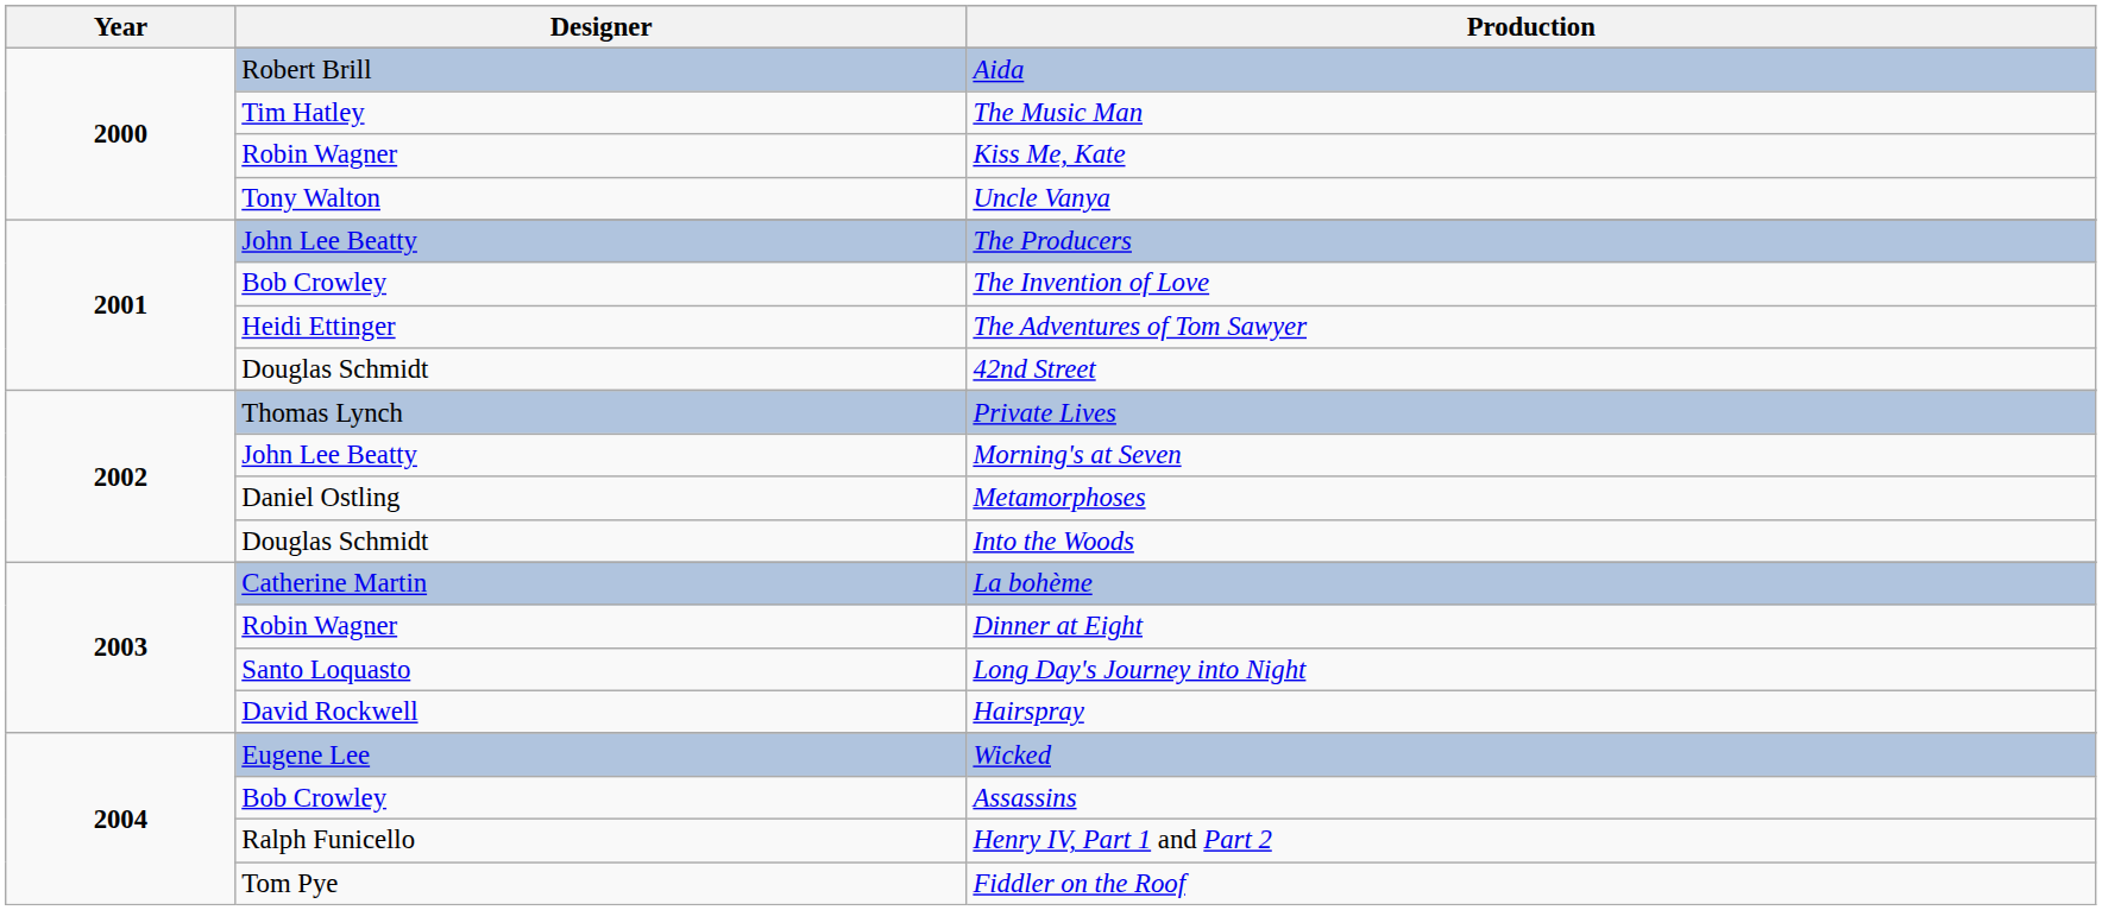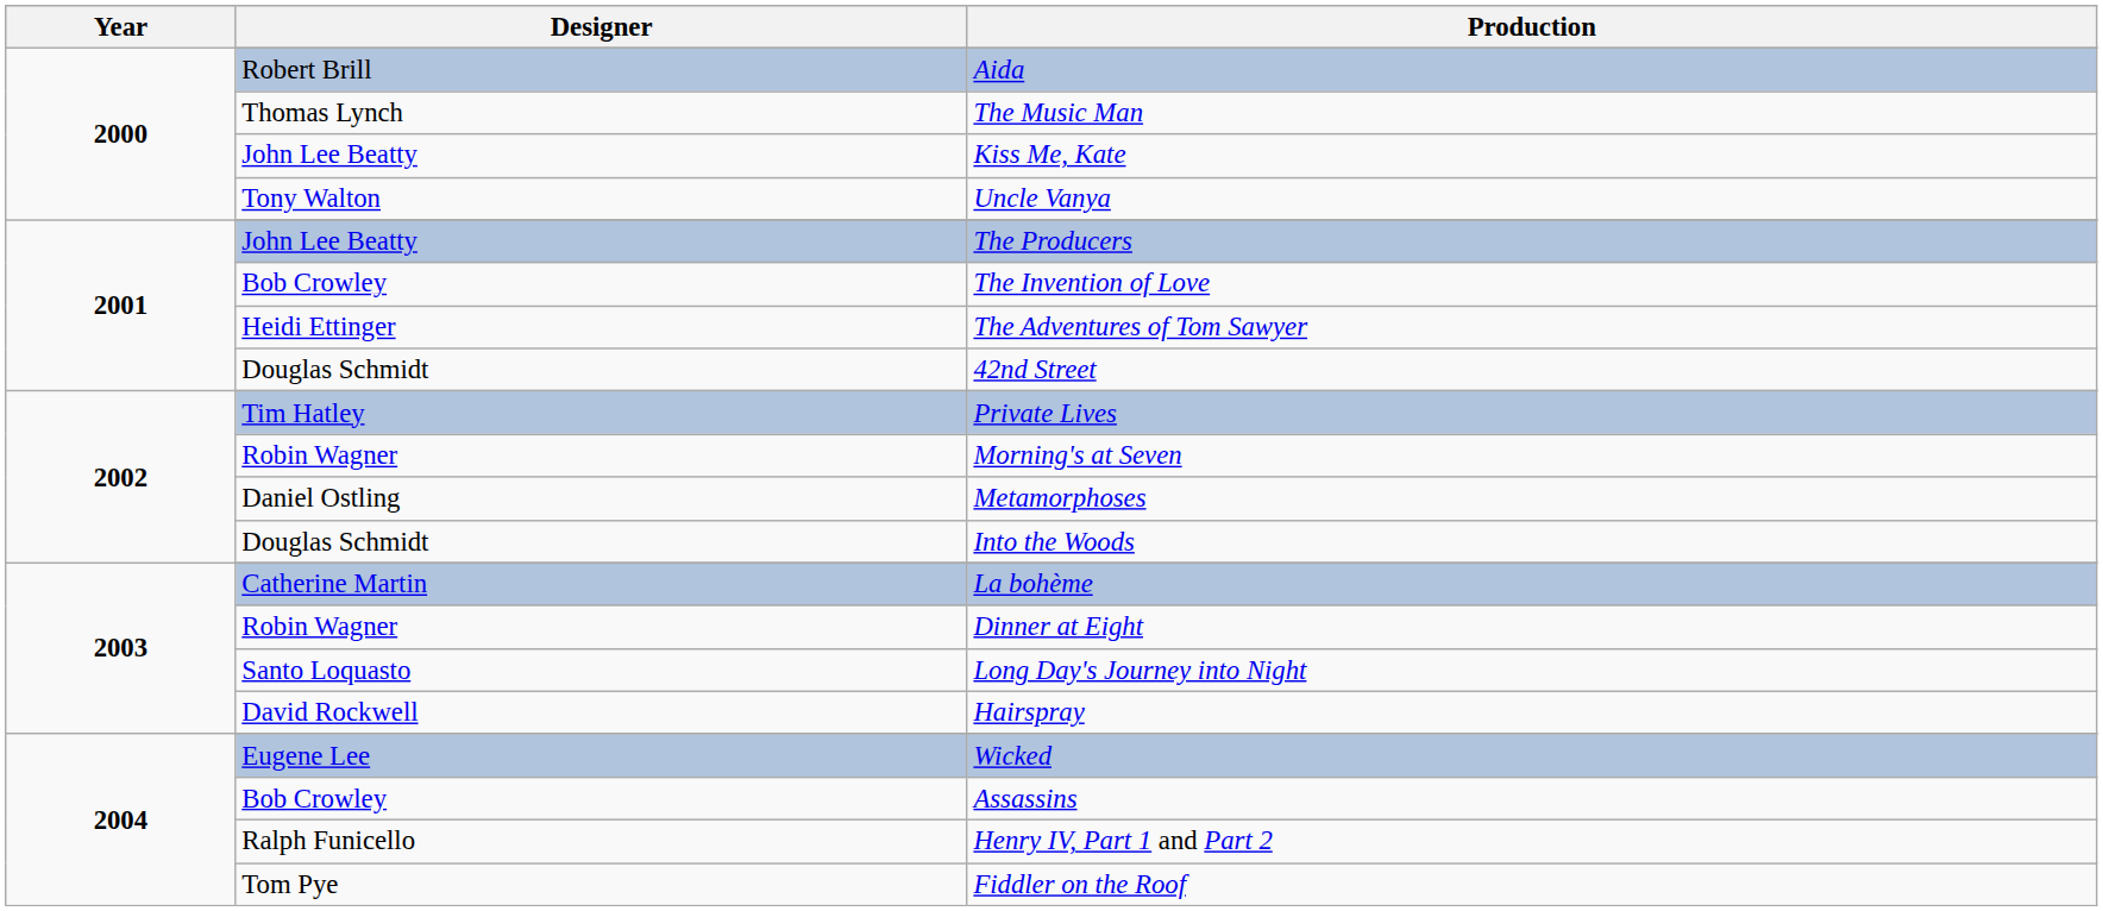The Music Man | Designer: Tim Hatley -> Thomas Lynch
Kiss Me, Kate | Designer: Robin Wagner -> John Lee Beatty
Private Lives | Designer: Thomas Lynch -> Tim Hatley
Morning's at Seven | Designer: John Lee Beatty -> Robin Wagner
